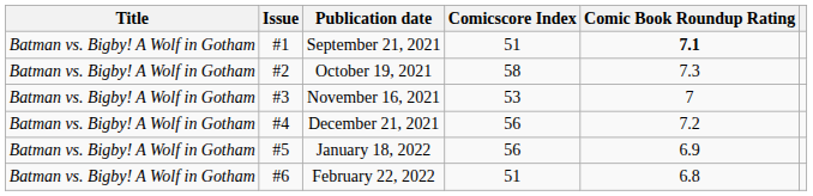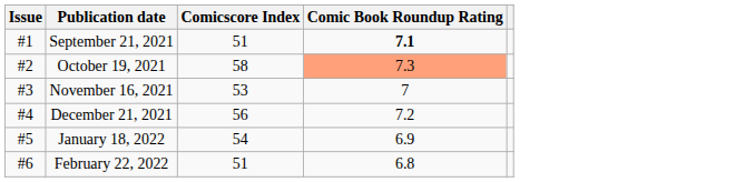- column: Title | Batman vs. Bigby! A Wolf in Gotham | Batman vs. Bigby! A Wolf in Gotham | Batman vs. Bigby! A Wolf in Gotham | Batman vs. Bigby! A Wolf in Gotham | Batman vs. Bigby! A Wolf in Gotham | Batman vs. Bigby! A Wolf in Gotham
October 19, 2021 | Comic Book Roundup Rating: no background -> lightsalmon background
January 18, 2022 | Comicscore Index: 56 -> 54
